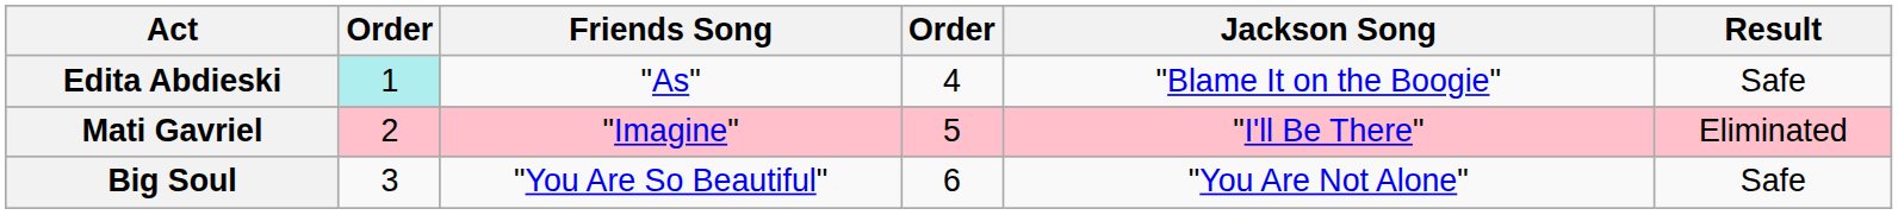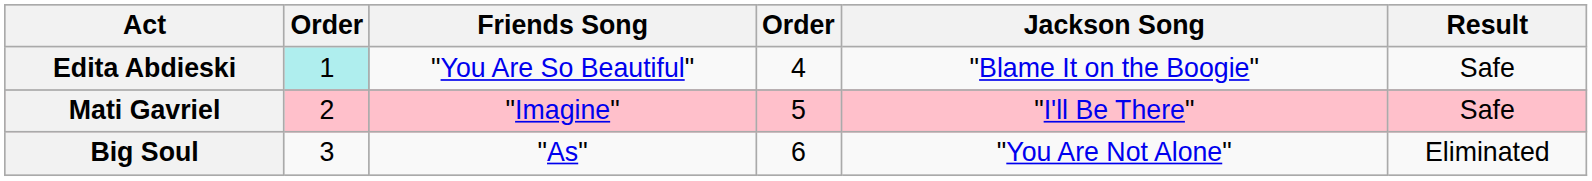Edita Abdieski | Friends Song: "As" -> "You Are So Beautiful"
Mati Gavriel | Result: Eliminated -> Safe
Big Soul | Friends Song: "You Are So Beautiful" -> "As"
Big Soul | Result: Safe -> Eliminated
